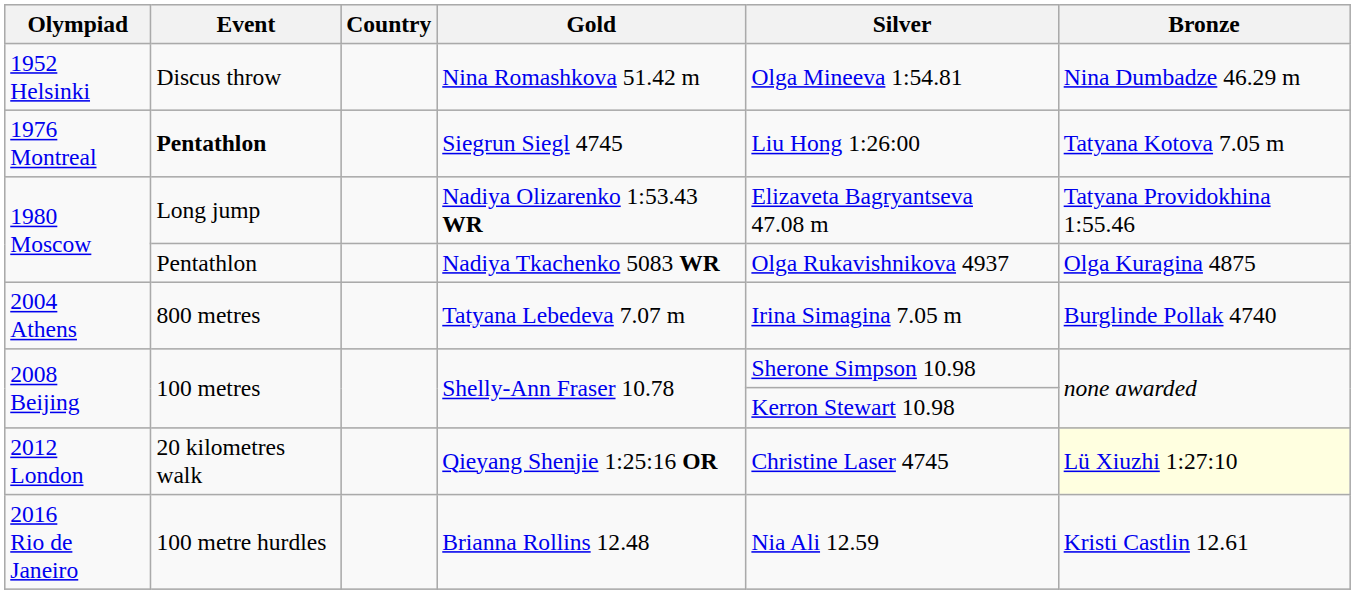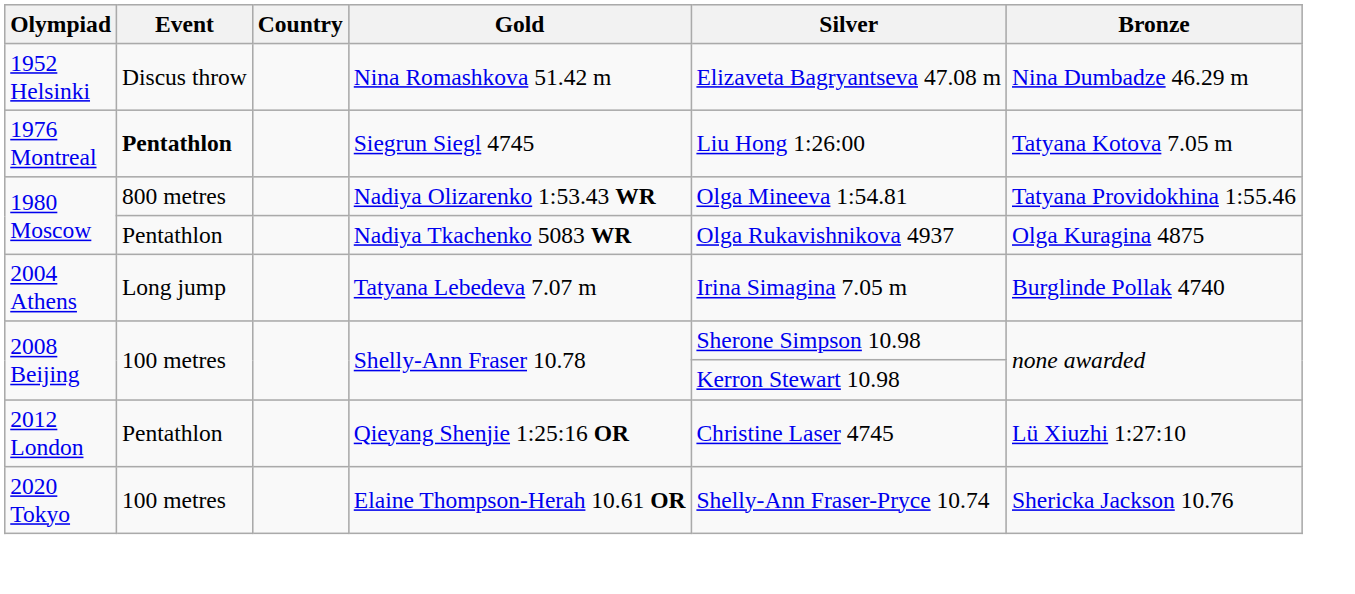Nina Romashkova 51.42 m | Silver: Olga Mineeva 1:54.81 -> Elizaveta Bagryantseva 47.08 m
Nadiya Olizarenko 1:53.43 WR | Event: Long jump -> 800 metres
Nadiya Olizarenko 1:53.43 WR | Silver: Elizaveta Bagryantseva 47.08 m -> Olga Mineeva 1:54.81
Tatyana Lebedeva 7.07 m | Event: 800 metres -> Long jump
Qieyang Shenjie 1:25:16 OR | Event: 20 kilometres walk -> Pentathlon
Qieyang Shenjie 1:25:16 OR | Bronze: lightyellow background -> no background
- row: 2016 Rio de Janeiro | 100 metre hurdles | Brianna Rollins 12.48 | Nia Ali 12.59 | Kristi Castlin 12.61
+ row: 2020 Tokyo | 100 metres | Elaine Thompson-Herah 10.61 OR | Shelly-Ann Fraser-Pryce 10.74 | Shericka Jackson 10.76
